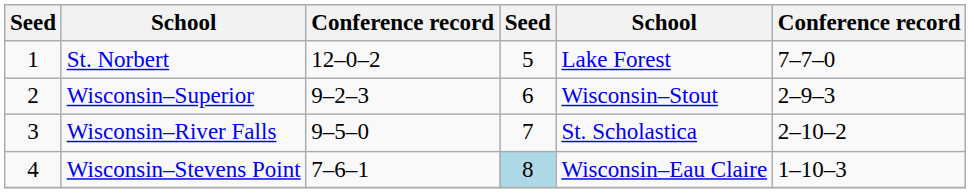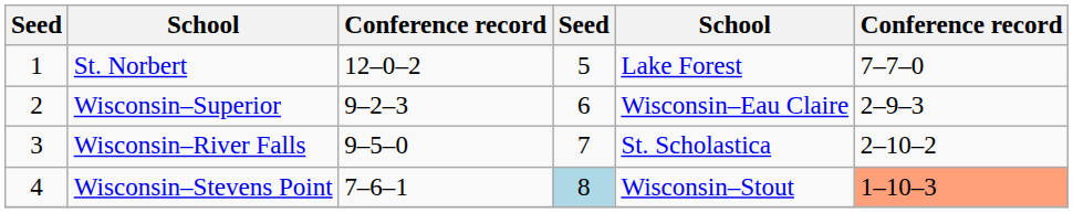Wisconsin–Superior | column 5: Wisconsin–Stout -> Wisconsin–Eau Claire
Wisconsin–Stevens Point | column 5: Wisconsin–Eau Claire -> Wisconsin–Stout
Wisconsin–Stevens Point | column 6: no background -> lightsalmon background
